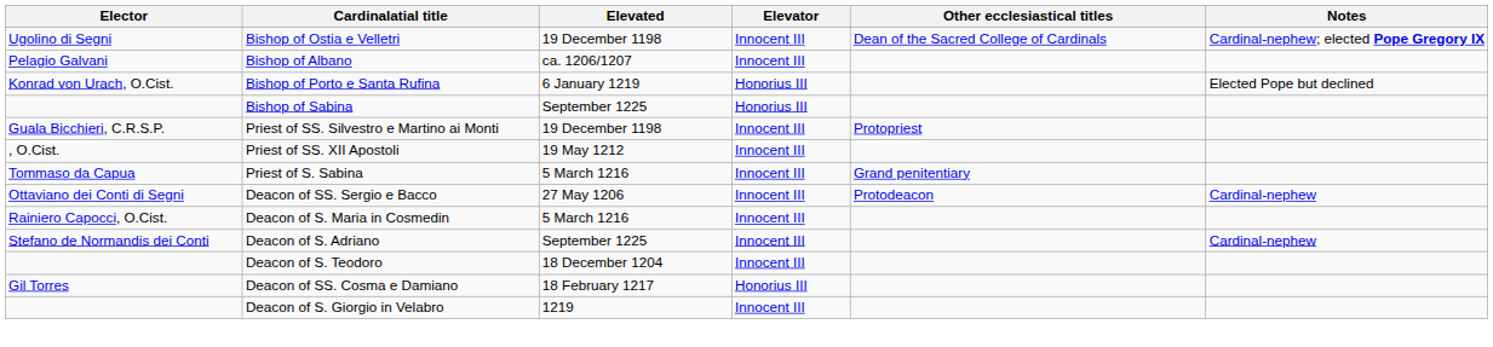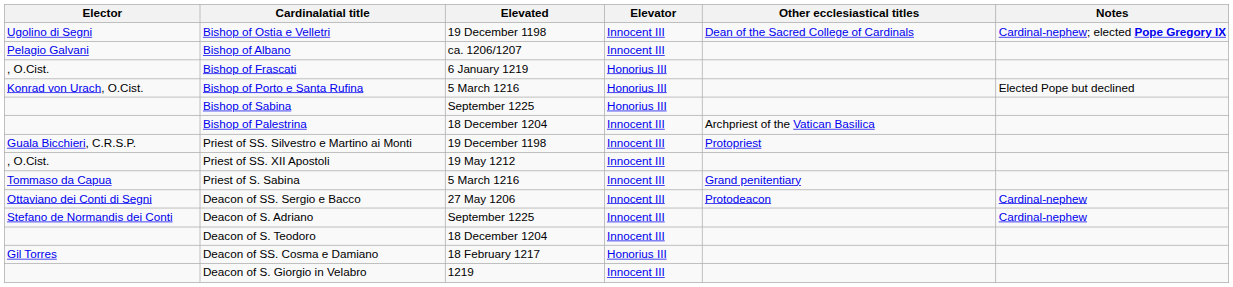+ row: , O.Cist. | Bishop of Frascati | 6 January 1219 | Honorius III
Bishop of Porto e Santa Rufina | Elevated: 6 January 1219 -> 5 March 1216
+ row: Bishop of Palestrina | 18 December 1204 | Innocent III | Archpriest of the Vatican Basilica
- row: Rainiero Capocci, O.Cist. | Deacon of S. Maria in Cosmedin | 5 March 1216 | Innocent III
